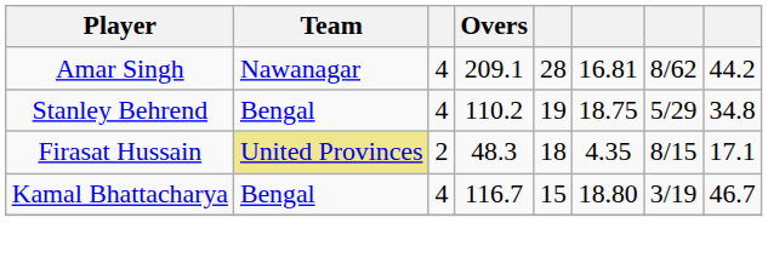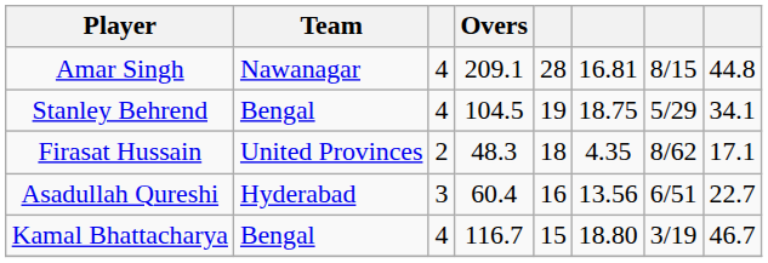Amar Singh | column 7: 8/62 -> 8/15
Amar Singh | column 8: 44.2 -> 44.8
Stanley Behrend | Overs: 110.2 -> 104.5
Stanley Behrend | column 8: 34.8 -> 34.1
Firasat Hussain | Team: khaki background -> no background
Firasat Hussain | column 7: 8/15 -> 8/62
+ row: Asadullah Qureshi | Hyderabad | 3 | 60.4 | 16 | 13.56 | 6/51 | 22.7
